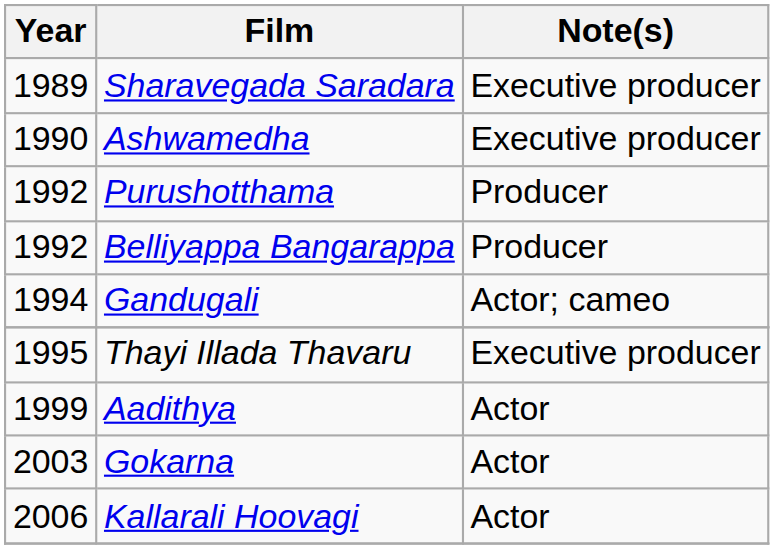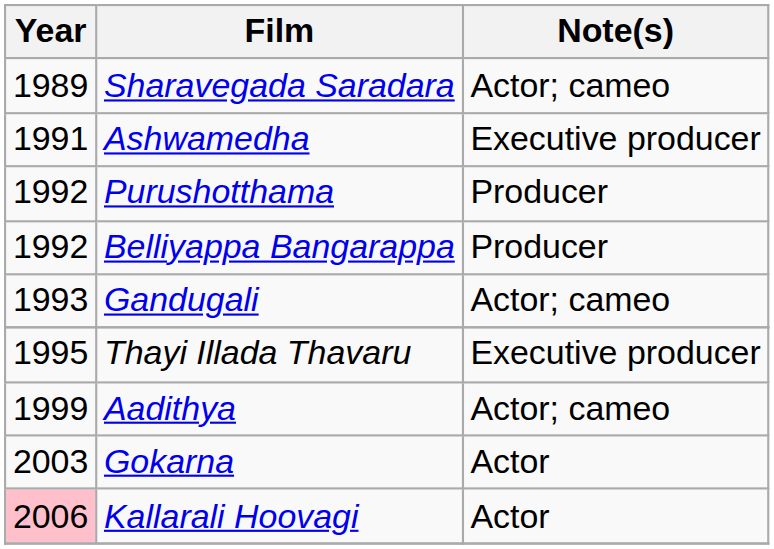Sharavegada Saradara | Note(s): Executive producer -> Actor; cameo
Ashwamedha | Year: 1990 -> 1991
Gandugali | Year: 1994 -> 1993
Aadithya | Note(s): Actor -> Actor; cameo
Kallarali Hoovagi | Year: no background -> pink background
